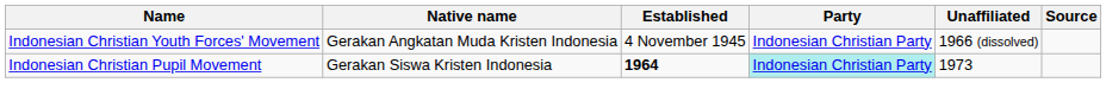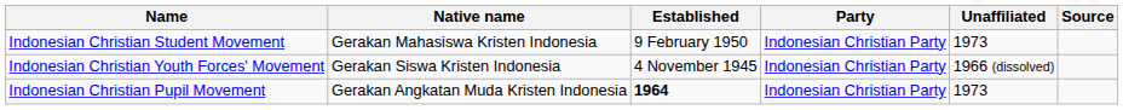+ row: Indonesian Christian Student Movement | Gerakan Mahasiswa Kristen Indonesia | 9 February 1950 | Indonesian Christian Party | 1973
Indonesian Christian Youth Forces' Movement | Native name: Gerakan Angkatan Muda Kristen Indonesia -> Gerakan Siswa Kristen Indonesia
Indonesian Christian Pupil Movement | Native name: Gerakan Siswa Kristen Indonesia -> Gerakan Angkatan Muda Kristen Indonesia
Indonesian Christian Pupil Movement | Party: paleturquoise background -> no background
